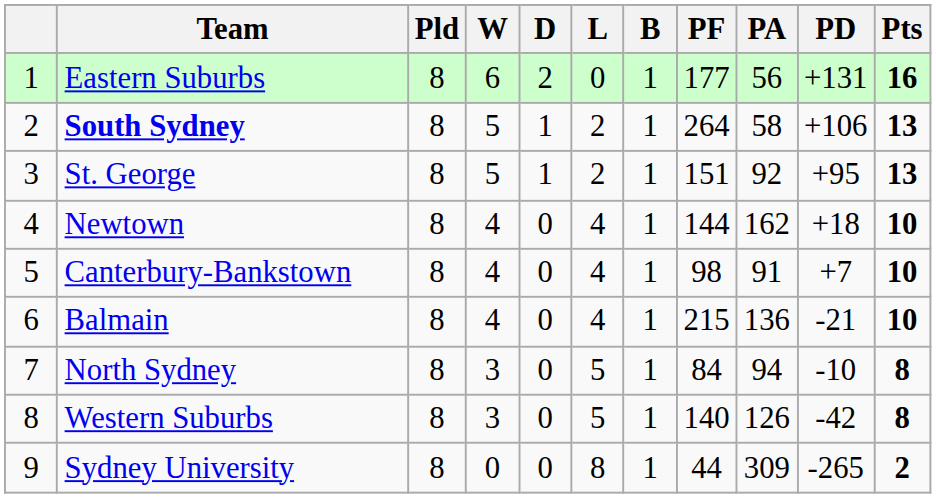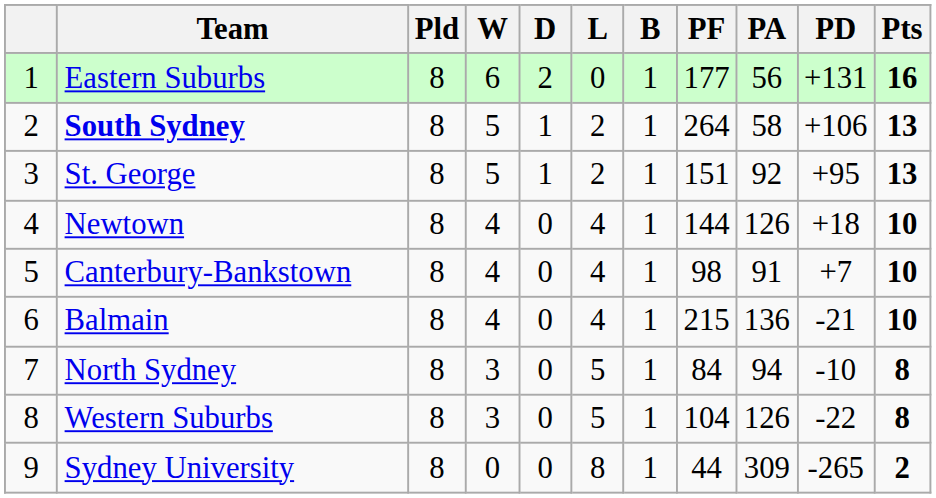Newtown | PA: 162 -> 126
Western Suburbs | PF: 140 -> 104
Western Suburbs | PD: -42 -> -22
